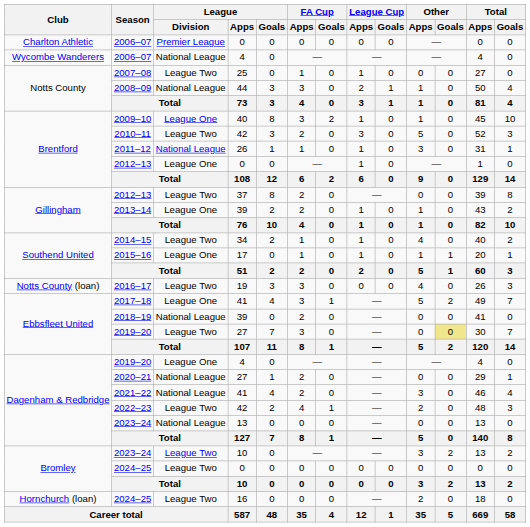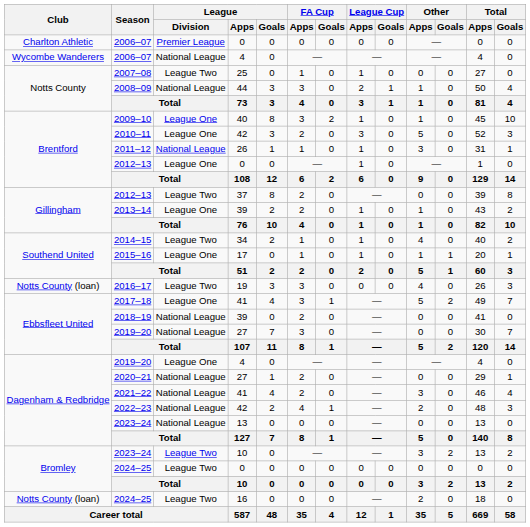2010–11 | League / Division: League Two -> League One
2019–20 / 27 | League / Division: League Two -> National League
2019–20 / 27 | Other / Goals: khaki background -> no background
2022–23 | League / Division: League Two -> National League
2024–25 / 16 | Club: Hornchurch (loan) -> Notts County (loan)
